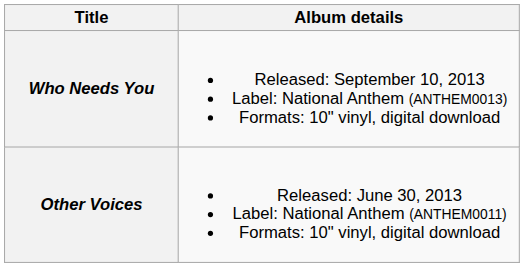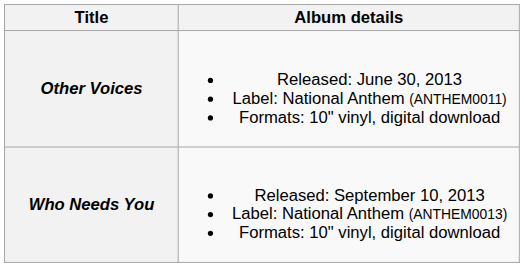rows swapped: Other Voices <-> Who Needs You
